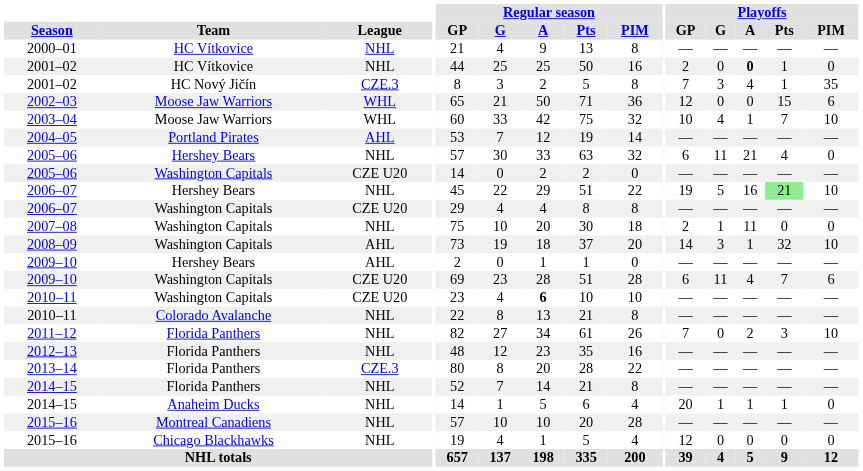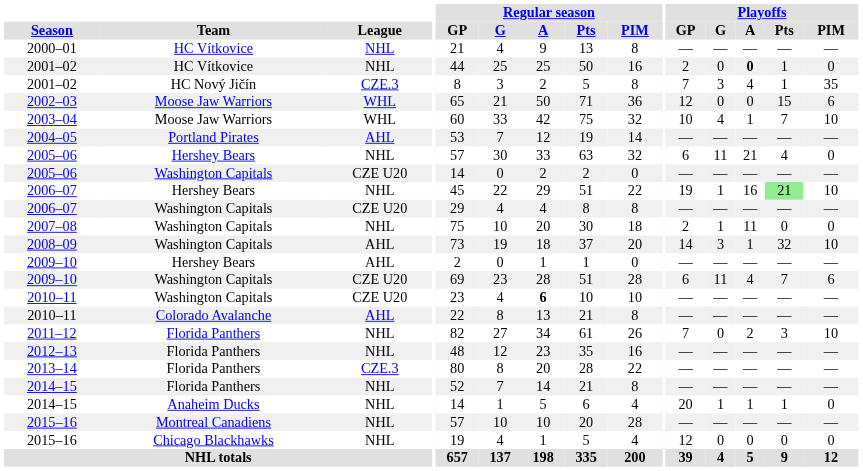2006–07 / Hershey Bears | Playoffs / G: 5 -> 1
2010–11 / Colorado Avalanche | League: NHL -> AHL
